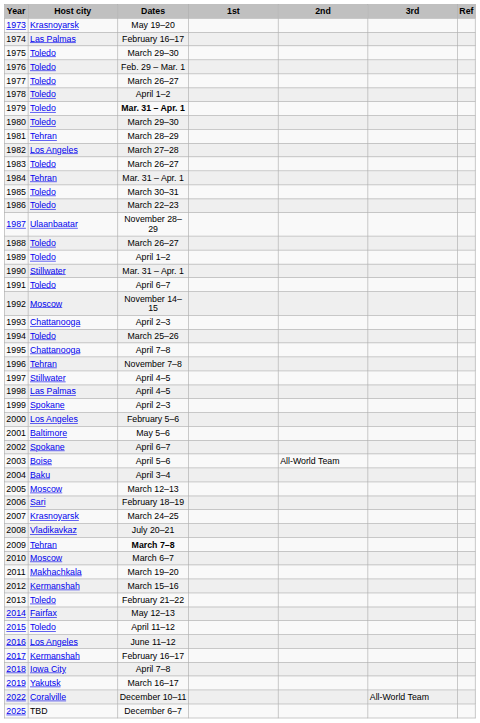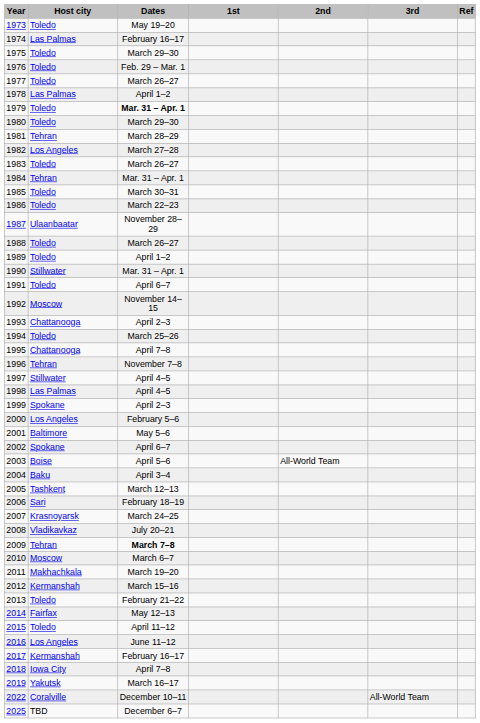1973 | Host city: Krasnoyarsk -> Toledo
1978 | Host city: Toledo -> Las Palmas
2005 | Host city: Moscow -> Tashkent
